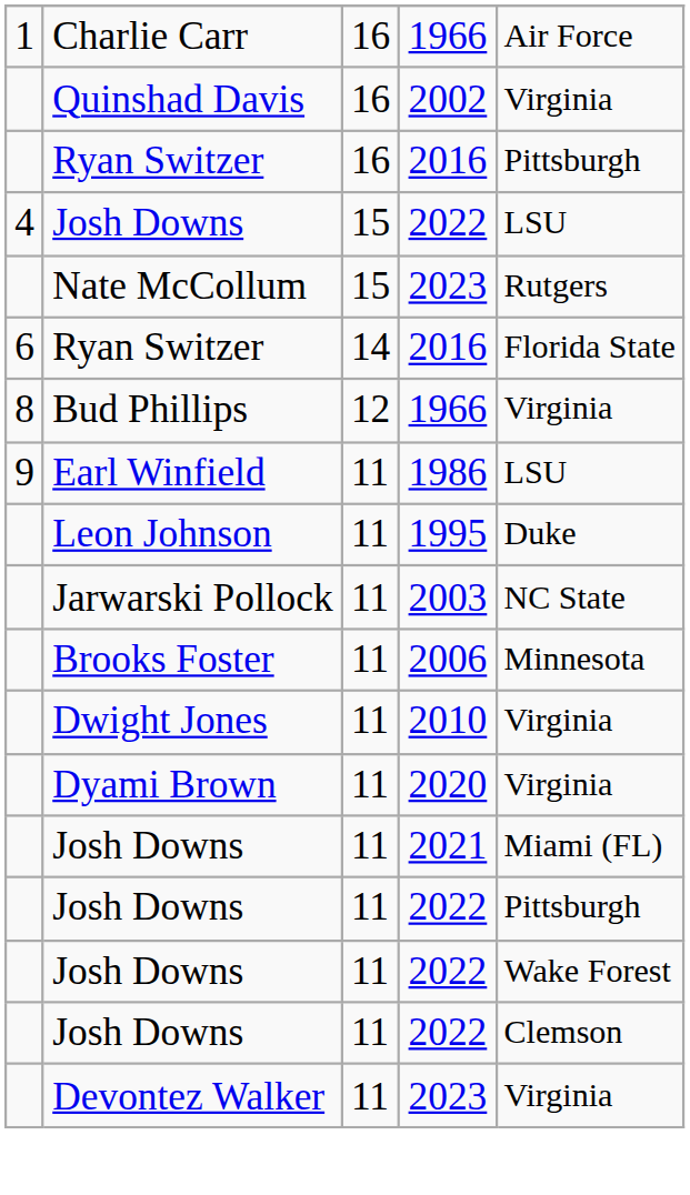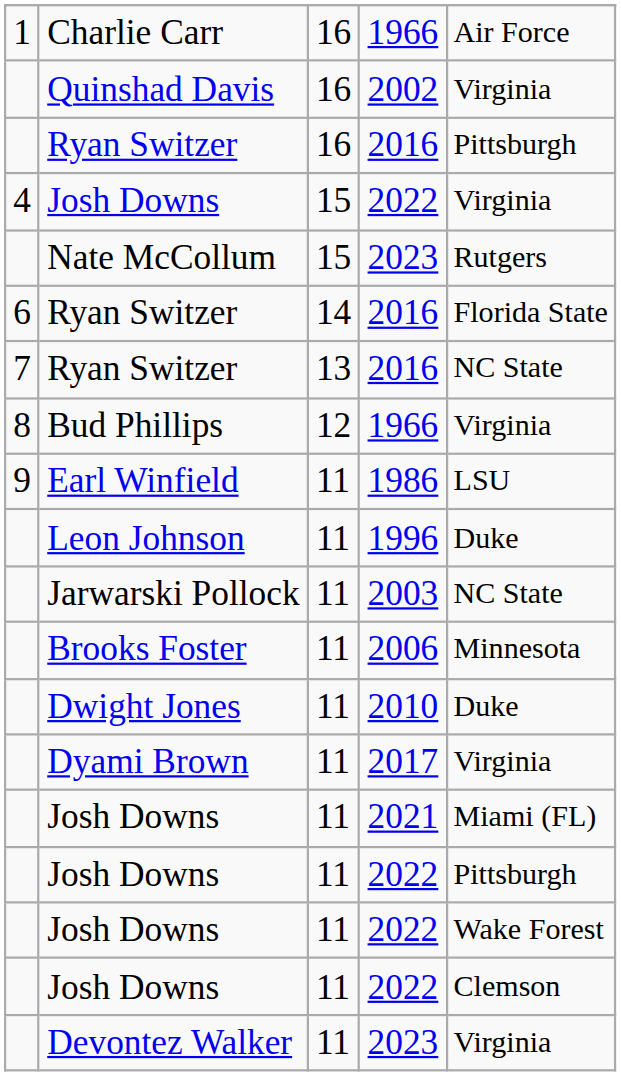4 / Josh Downs | column 5: LSU -> Virginia
+ row: 7 | Ryan Switzer | 13 | 2016 | NC State
Leon Johnson | column 4: 1995 -> 1996
Dwight Jones | column 5: Virginia -> Duke
Dyami Brown | column 4: 2020 -> 2017
